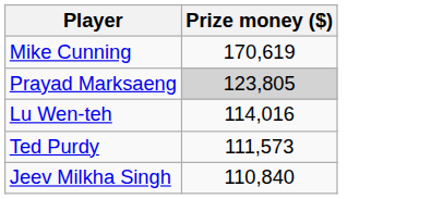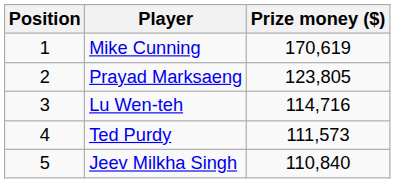+ column: Position | 1 | 2 | 3 | 4 | 5
Prayad Marksaeng | Prize money ($): lightgrey background -> no background
Lu Wen-teh | Prize money ($): 114,016 -> 114,716
